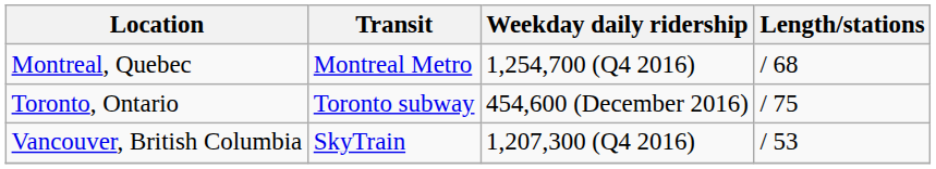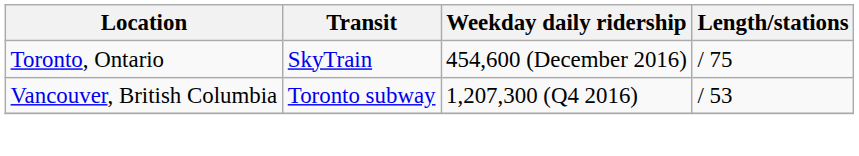- row: Montreal, Quebec | Montreal Metro | 1,254,700 (Q4 2016) | / 68
Toronto, Ontario | Transit: Toronto subway -> SkyTrain
Vancouver, British Columbia | Transit: SkyTrain -> Toronto subway
